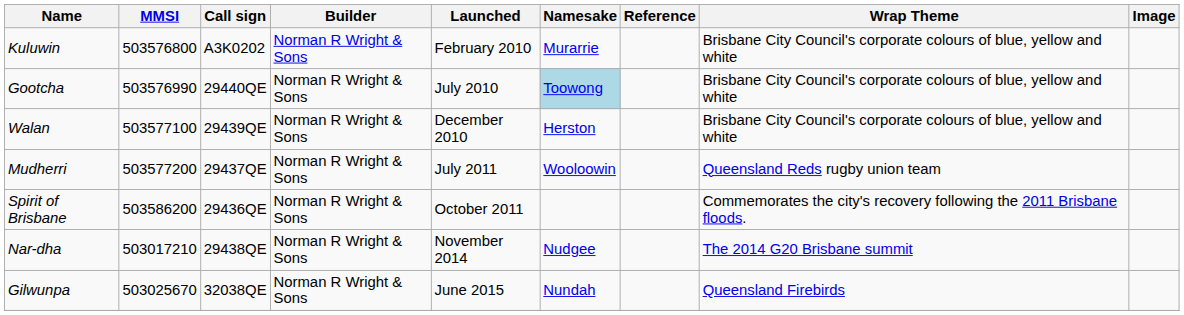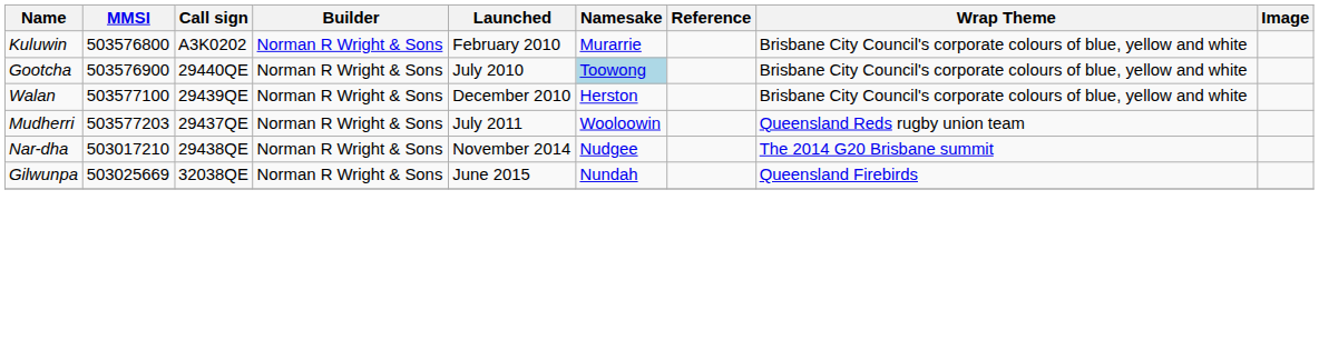Gootcha | MMSI: 503576990 -> 503576900
Mudherri | MMSI: 503577200 -> 503577203
- row: Spirit of Brisbane | 503586200 | 29436QE | Norman R Wright & Sons | October 2011 | Commemorates the city's recovery following the 2011 Brisbane floods.
Gilwunpa | MMSI: 503025670 -> 503025669
